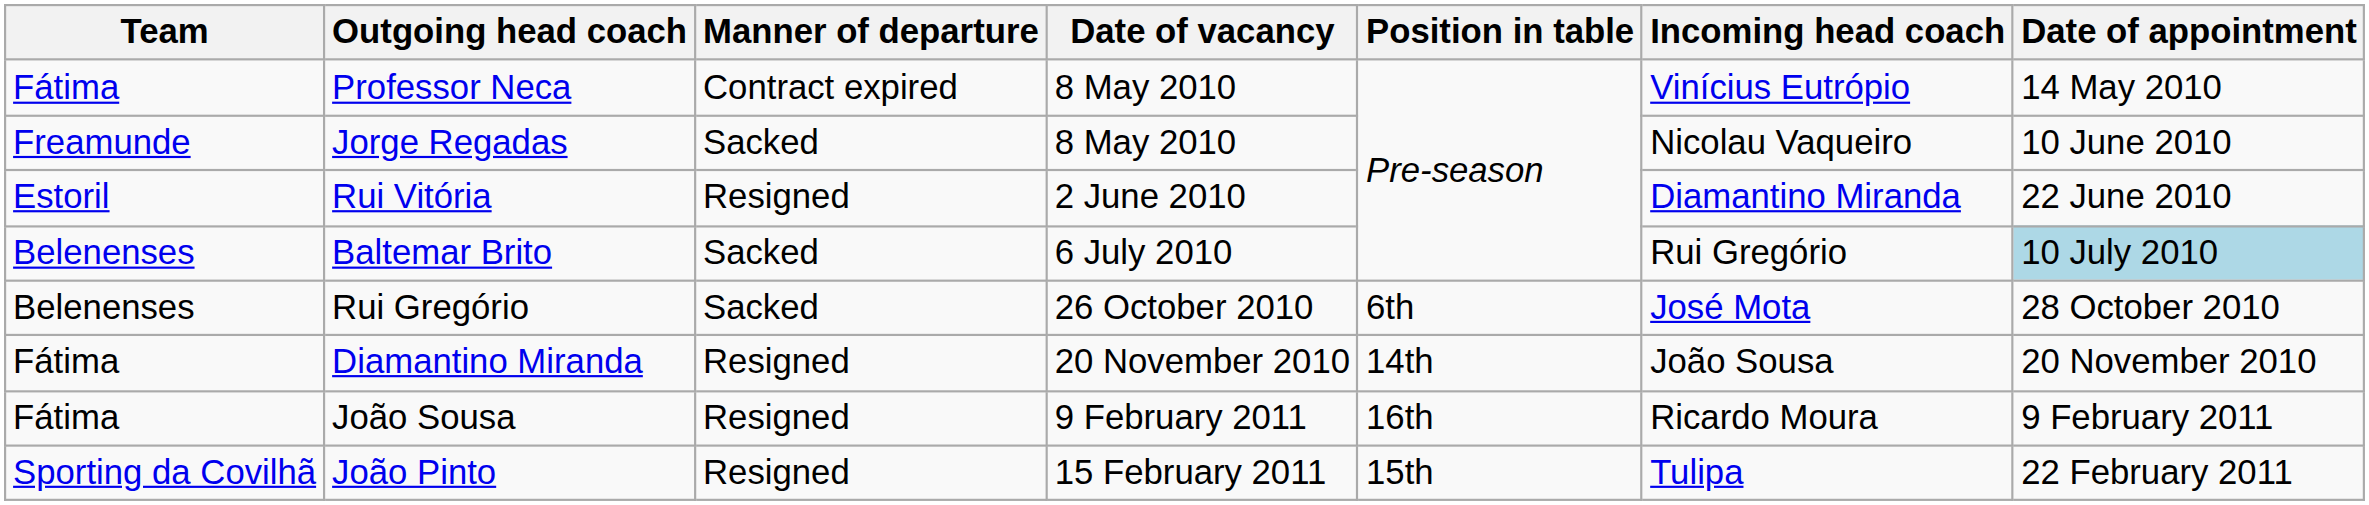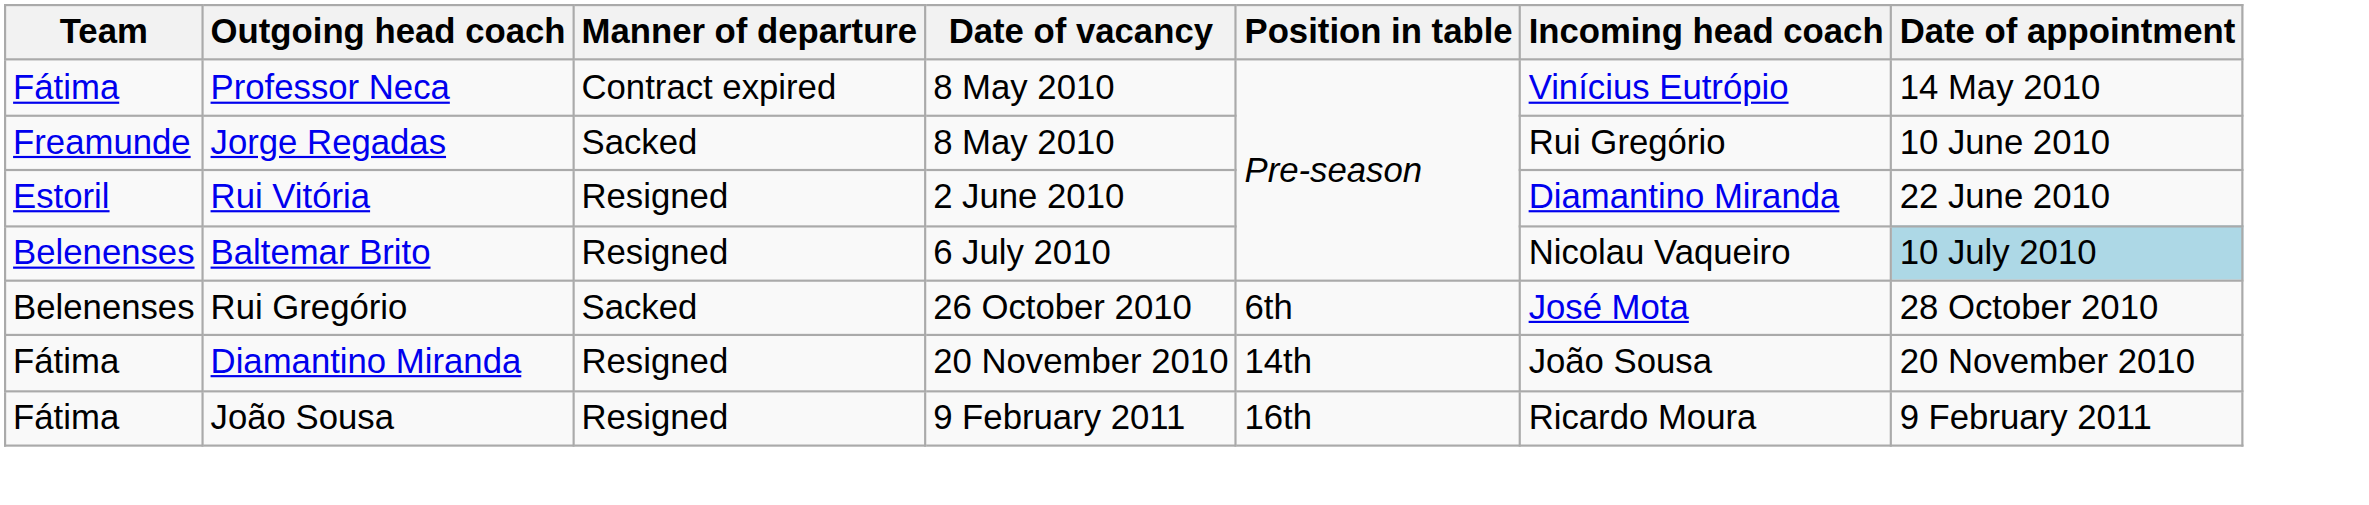Jorge Regadas | Incoming head coach: Nicolau Vaqueiro -> Rui Gregório
Baltemar Brito | Manner of departure: Sacked -> Resigned
Baltemar Brito | Incoming head coach: Rui Gregório -> Nicolau Vaqueiro
- row: Sporting da Covilhã | João Pinto | Resigned | 15 February 2011 | 15th | Tulipa | 22 February 2011
